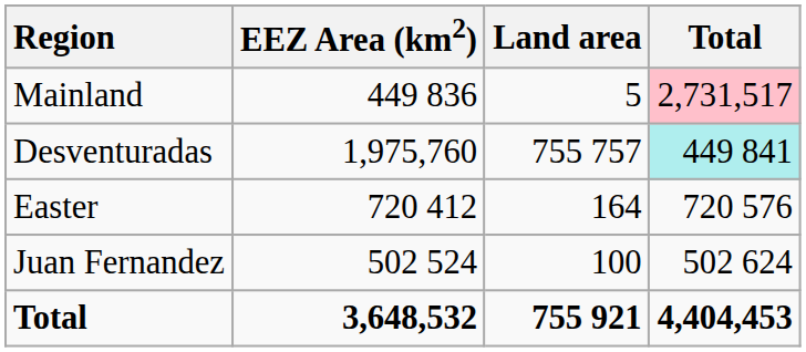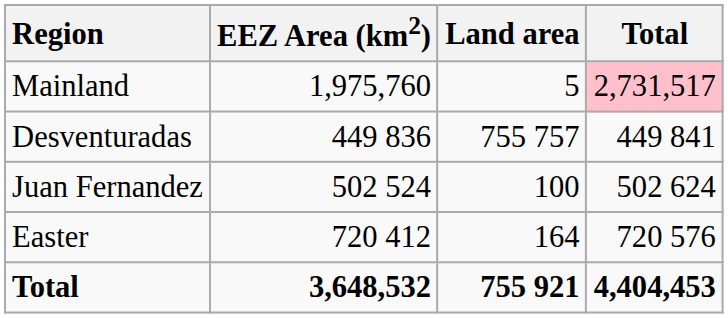Mainland | EEZ Area (km2): 449 836 -> 1,975,760
Desventuradas | EEZ Area (km2): 1,975,760 -> 449 836
Desventuradas | Total: paleturquoise background -> no background
rows swapped: Easter <-> Juan Fernandez
